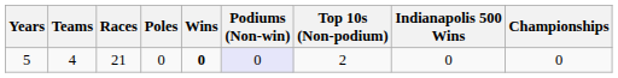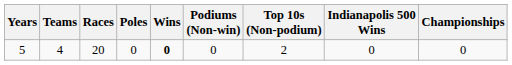5 | Races: 21 -> 20
5 | Podiums (Non-win): lavender background -> no background
